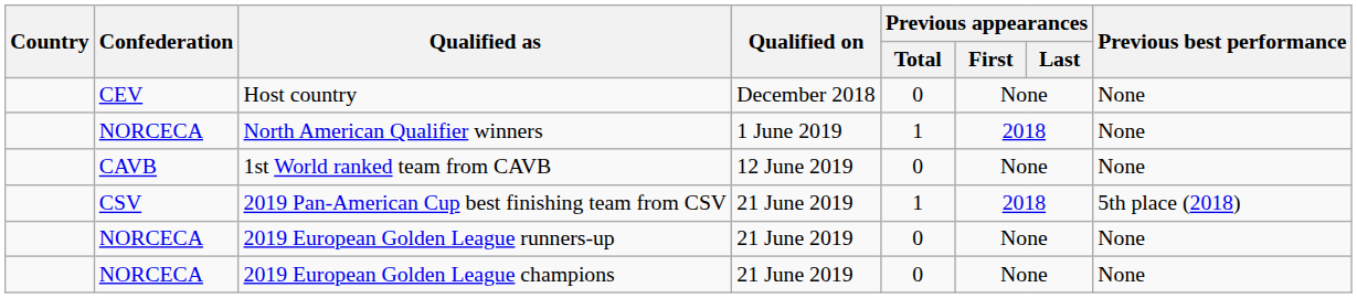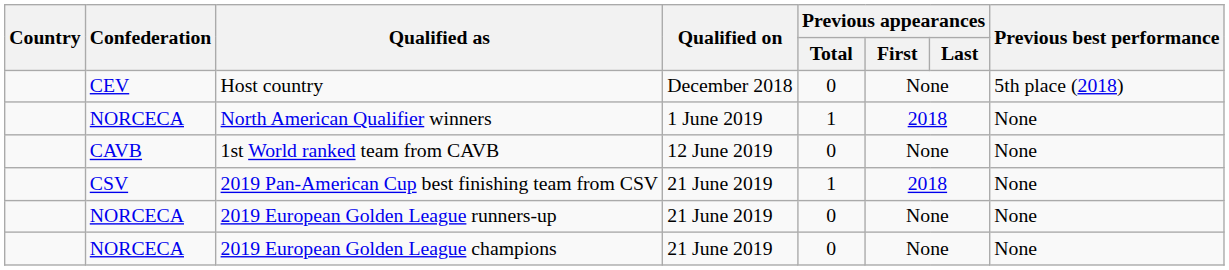Host country | Previous best performance: None -> 5th place (2018)
2019 Pan-American Cup best finishing team from CSV | Previous best performance: 5th place (2018) -> None
